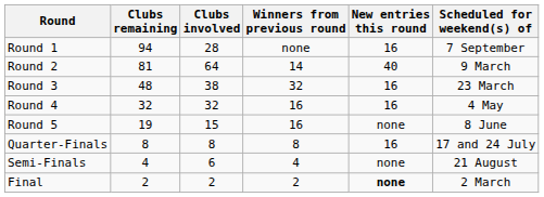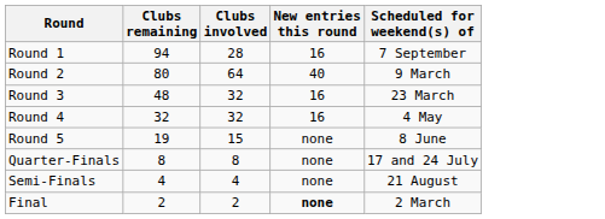- column: Winners from previous round | none | 14 | 32 | 16 | 16 | 8 | 4 | 2
Round 2 | Clubs remaining: 81 -> 80
Round 3 | Clubs involved: 38 -> 32
Quarter-Finals | New entries this round: 16 -> none
Semi-Finals | Clubs involved: 6 -> 4
